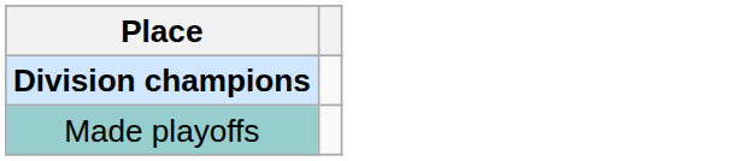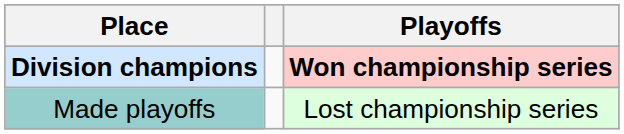+ column: Playoffs | Won championship series | Lost championship series
